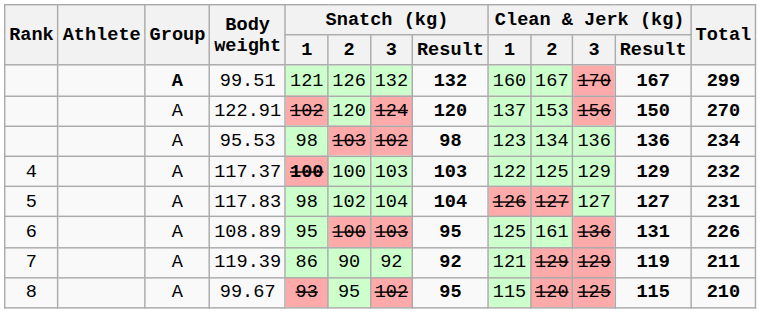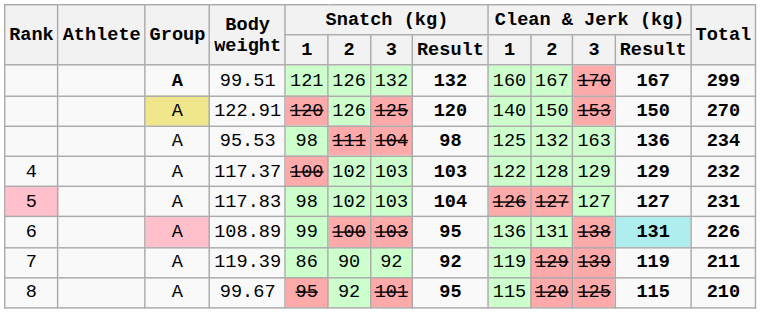122.91 | Group: no background -> khaki background
122.91 | Snatch (kg) / 1: 102 -> 120
122.91 | Snatch (kg) / 2: 120 -> 126
122.91 | Snatch (kg) / 3: 124 -> 125
122.91 | Clean & Jerk (kg) / 1: 137 -> 140
122.91 | Clean & Jerk (kg) / 2: 153 -> 150
122.91 | Clean & Jerk (kg) / 3: 156 -> 153
95.53 | Snatch (kg) / 2: 103 -> 111
95.53 | Snatch (kg) / 3: 102 -> 104
95.53 | Clean & Jerk (kg) / 1: 123 -> 125
95.53 | Clean & Jerk (kg) / 2: 134 -> 132
95.53 | Clean & Jerk (kg) / 3: 136 -> 163
117.37 | Snatch (kg) / 1: bold -> normal
117.37 | Snatch (kg) / 2: 100 -> 102
117.37 | Clean & Jerk (kg) / 2: 125 -> 128
117.83 | Rank: no background -> pink background
117.83 | Snatch (kg) / 3: 104 -> 103
108.89 | Group: no background -> pink background
108.89 | Snatch (kg) / 1: 95 -> 99
108.89 | Clean & Jerk (kg) / 1: 125 -> 136
108.89 | Clean & Jerk (kg) / 2: 161 -> 131
108.89 | Clean & Jerk (kg) / 3: 136 -> 138
108.89 | Clean & Jerk (kg) / Result: no background -> paleturquoise background
119.39 | Clean & Jerk (kg) / 1: 121 -> 119
119.39 | Clean & Jerk (kg) / 3: 129 -> 139
99.67 | Snatch (kg) / 1: 93 -> 95
99.67 | Snatch (kg) / 2: 95 -> 92
99.67 | Snatch (kg) / 3: 102 -> 101
